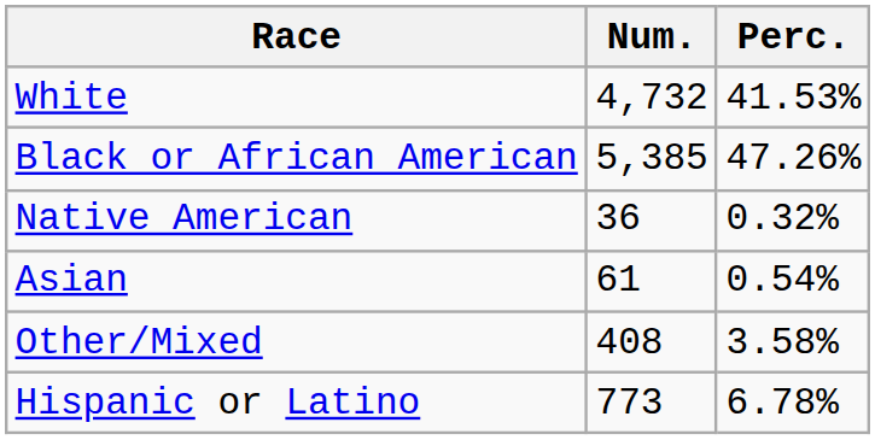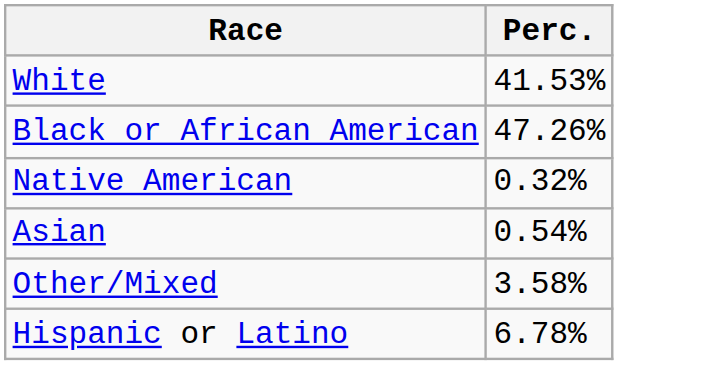- column: Num. | 4,732 | 5,385 | 36 | 61 | 408 | 773
